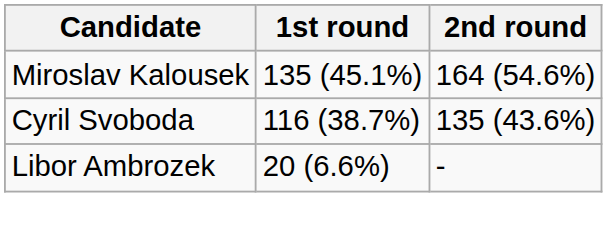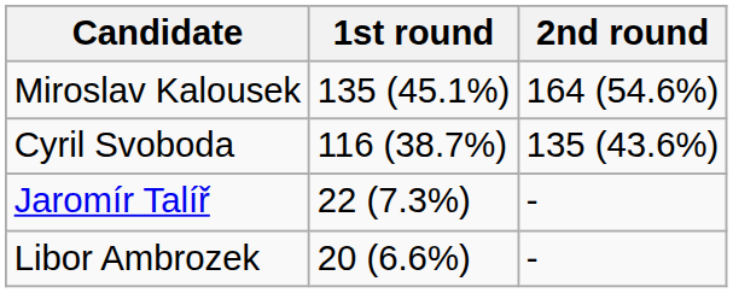+ row: Jaromír Talíř | 22 (7.3%) | -
